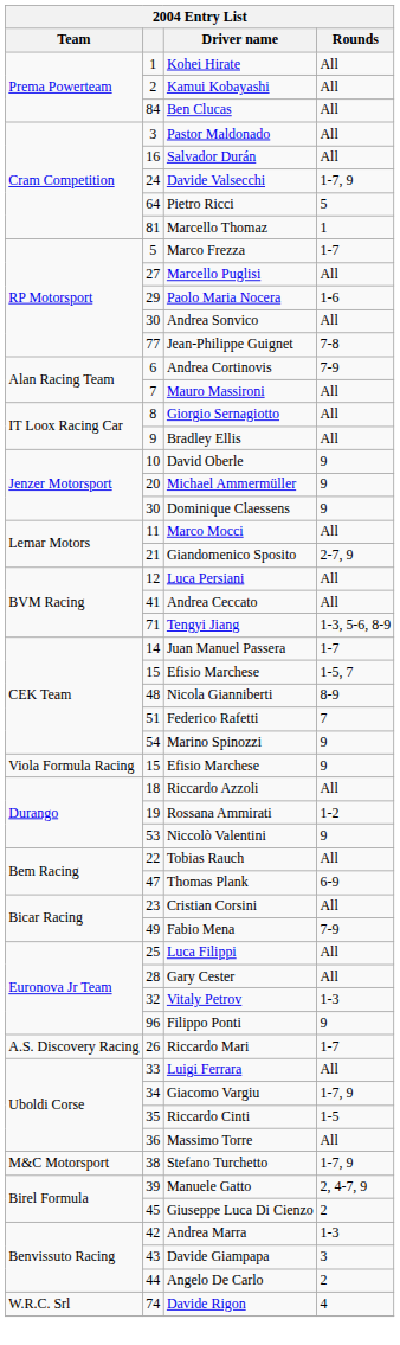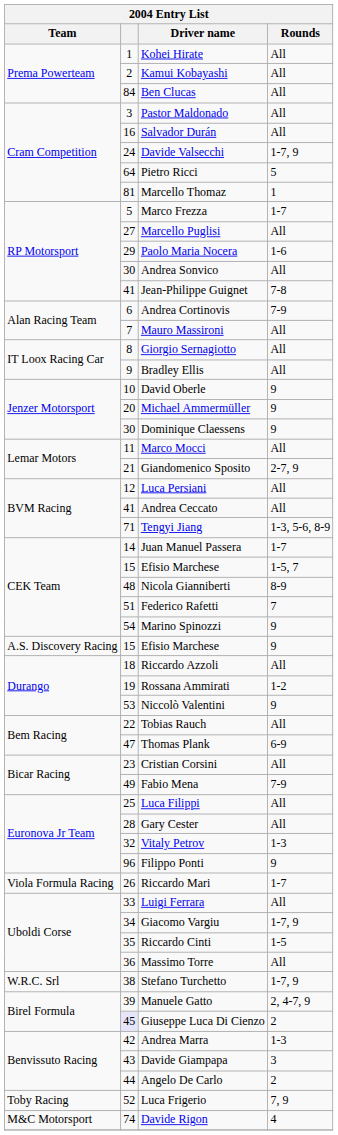Jean-Philippe Guignet | column 2: 77 -> 41
Efisio Marchese / 9 | Team: Viola Formula Racing -> A.S. Discovery Racing
Riccardo Mari | Team: A.S. Discovery Racing -> Viola Formula Racing
Stefano Turchetto | Team: M&C Motorsport -> W.R.C. Srl
Giuseppe Luca Di Cienzo | column 2: no background -> lavender background
+ row: Toby Racing | 52 | Luca Frigerio | 7, 9
Davide Rigon | Team: W.R.C. Srl -> M&C Motorsport
